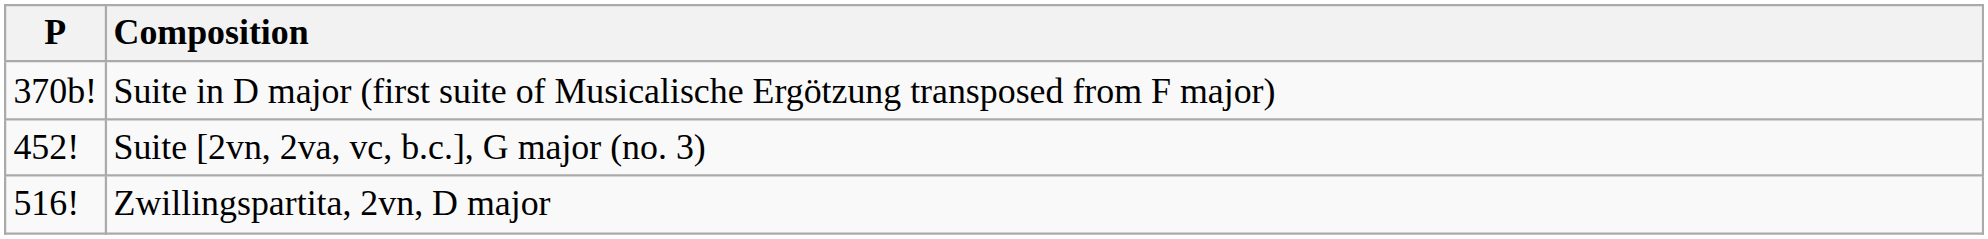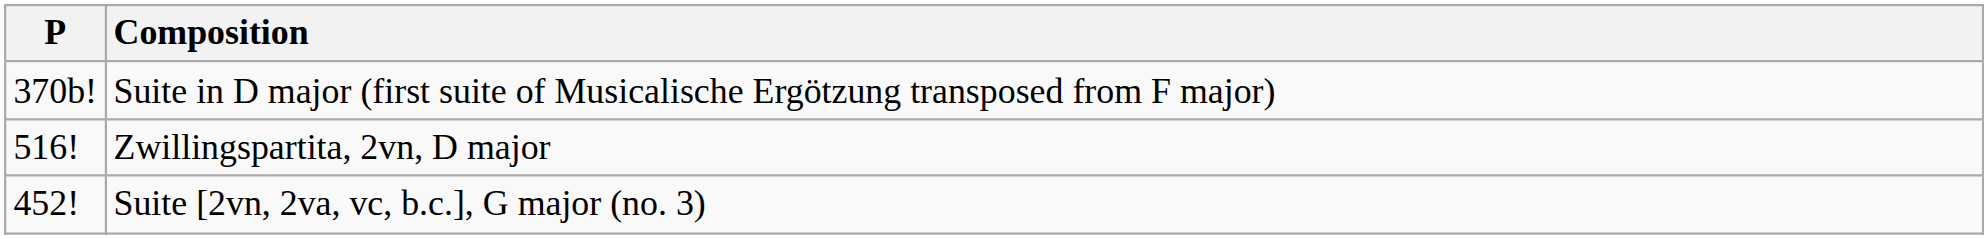rows swapped: Suite [2vn, 2va, vc, b.c.], G major (no. 3) <-> Zwillingspartita, 2vn, D major
